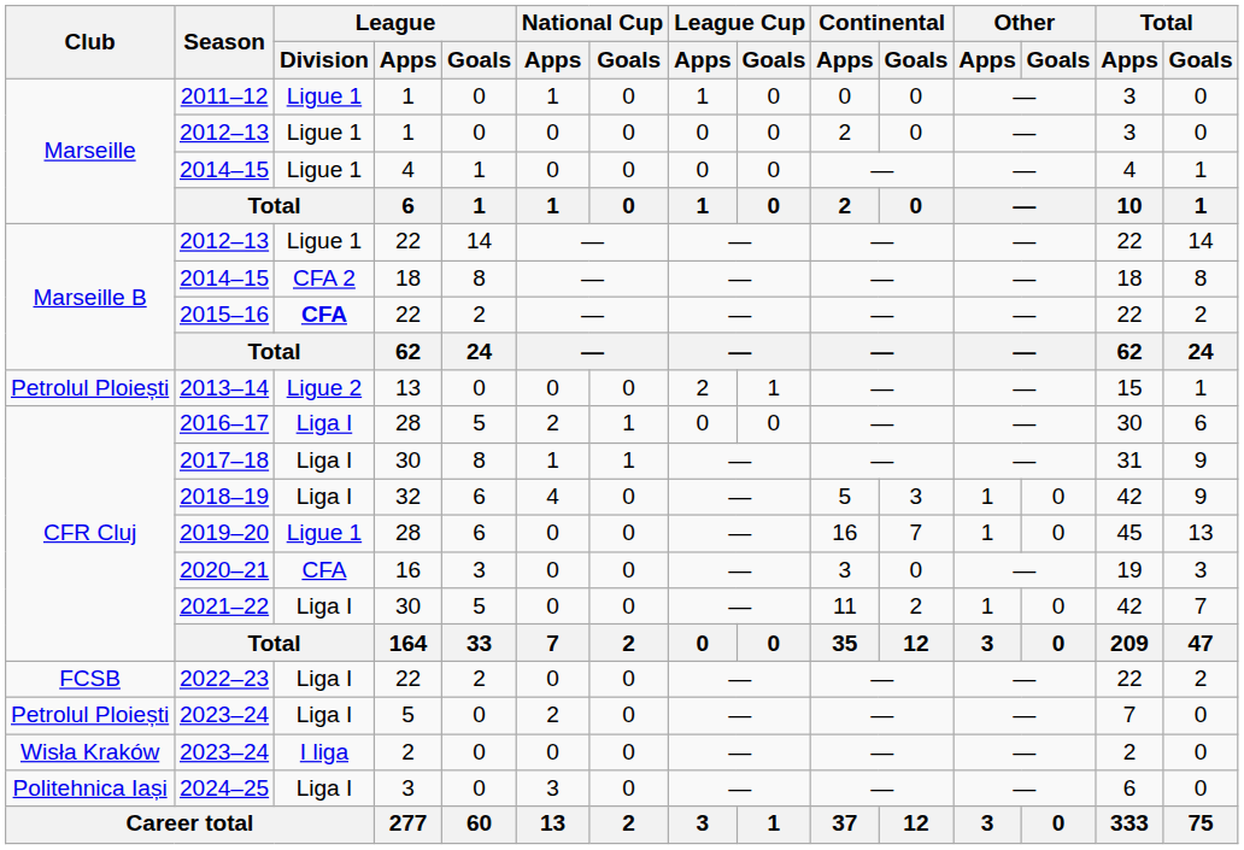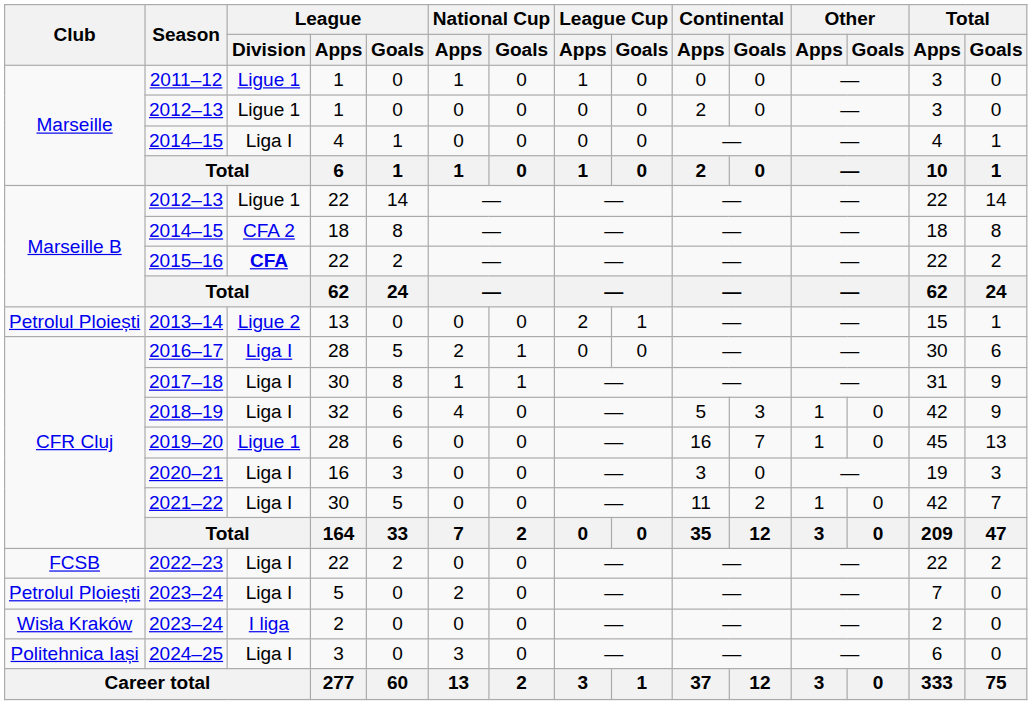2014–15 / 4 | League / Division: Ligue 1 -> Liga I
2020–21 | League / Division: CFA -> Liga I
